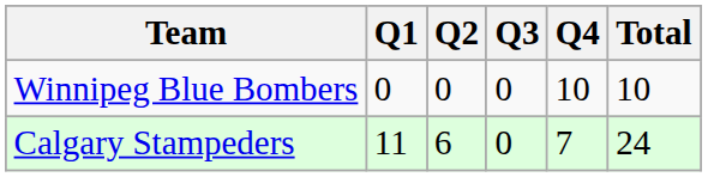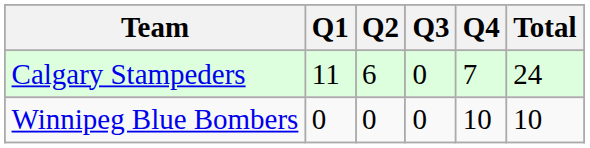rows swapped: Calgary Stampeders <-> Winnipeg Blue Bombers
